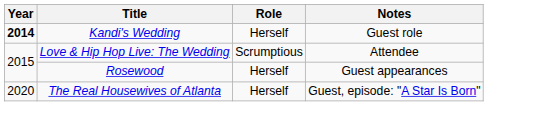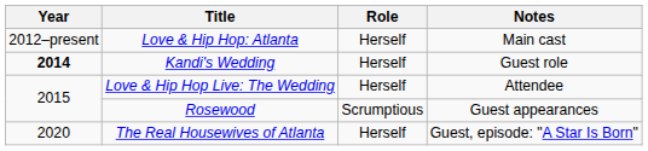+ row: 2012–present | Love & Hip Hop: Atlanta | Herself | Main cast
Love & Hip Hop Live: The Wedding | Role: Scrumptious -> Herself
Rosewood | Role: Herself -> Scrumptious
